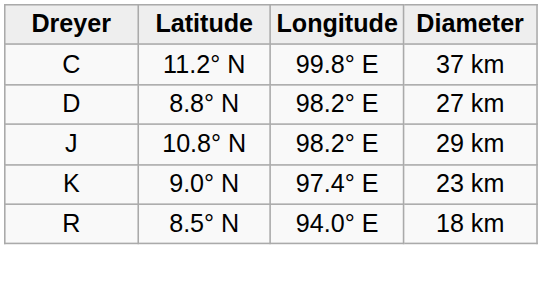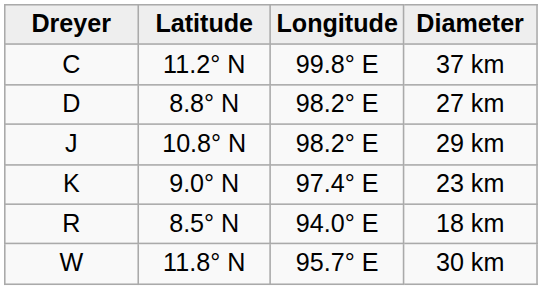+ row: W | 11.8° N | 95.7° E | 30 km
